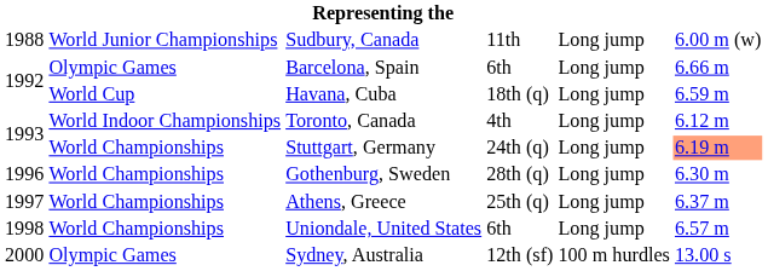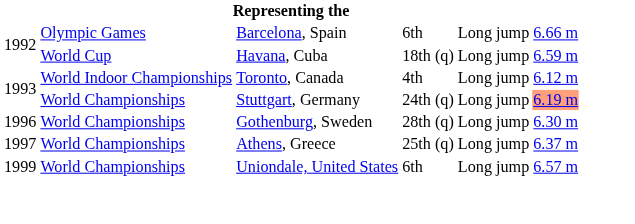- row: 1988 | World Junior Championships | Sudbury, Canada | 11th | Long jump | 6.00 m (w)
Uniondale, United States | column 1: 1998 -> 1999
- row: 2000 | Olympic Games | Sydney, Australia | 12th (sf) | 100 m hurdles | 13.00 s
